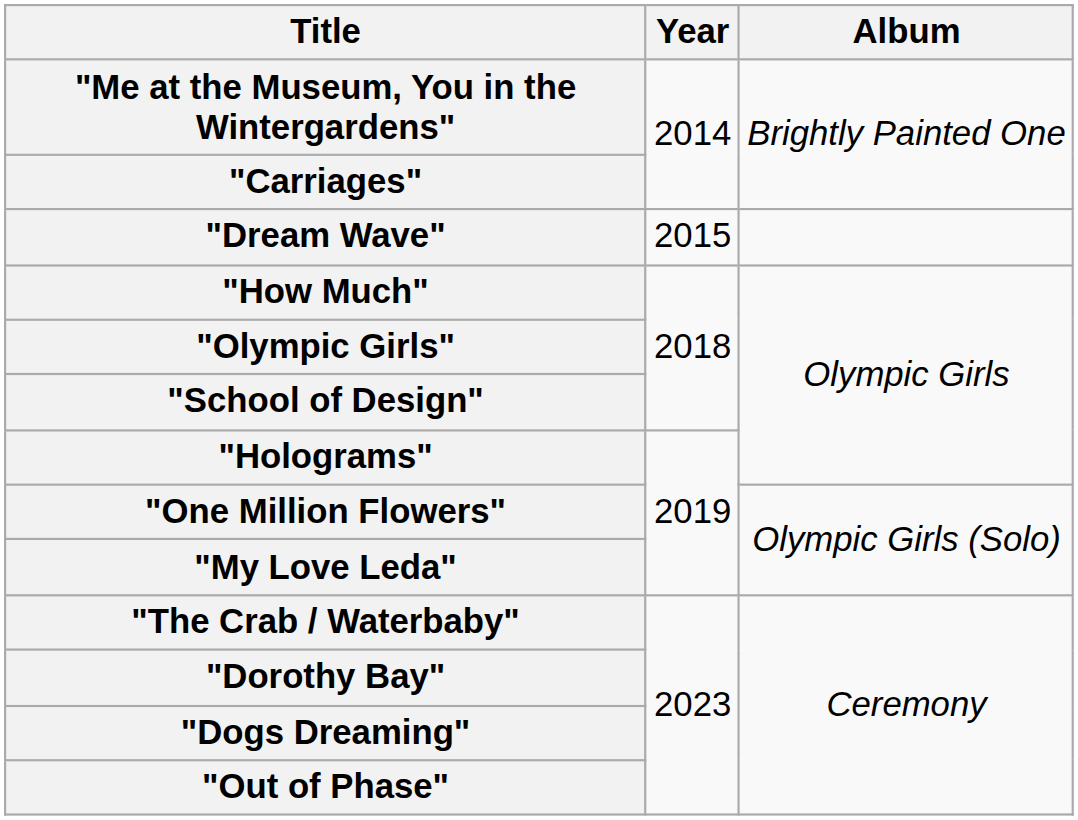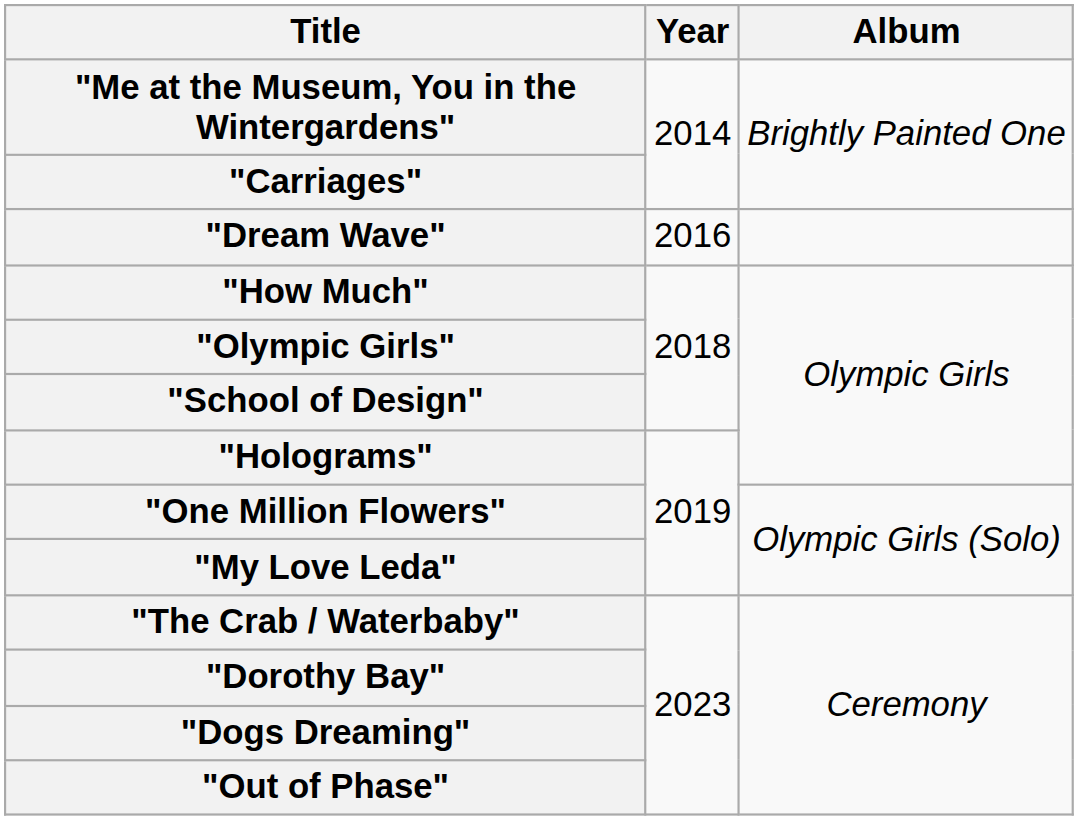"Dream Wave" | Year: 2015 -> 2016
